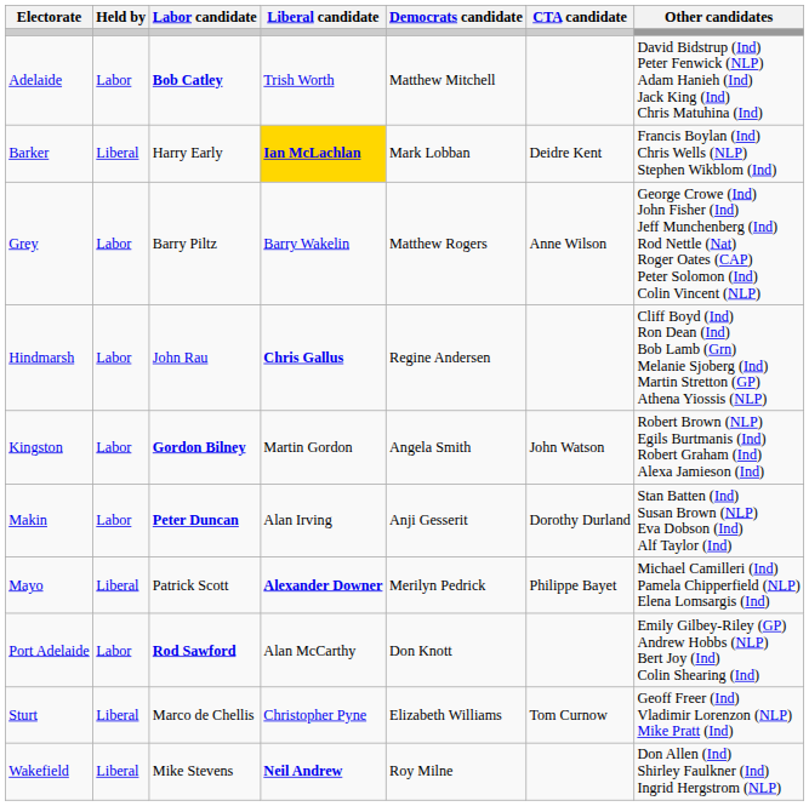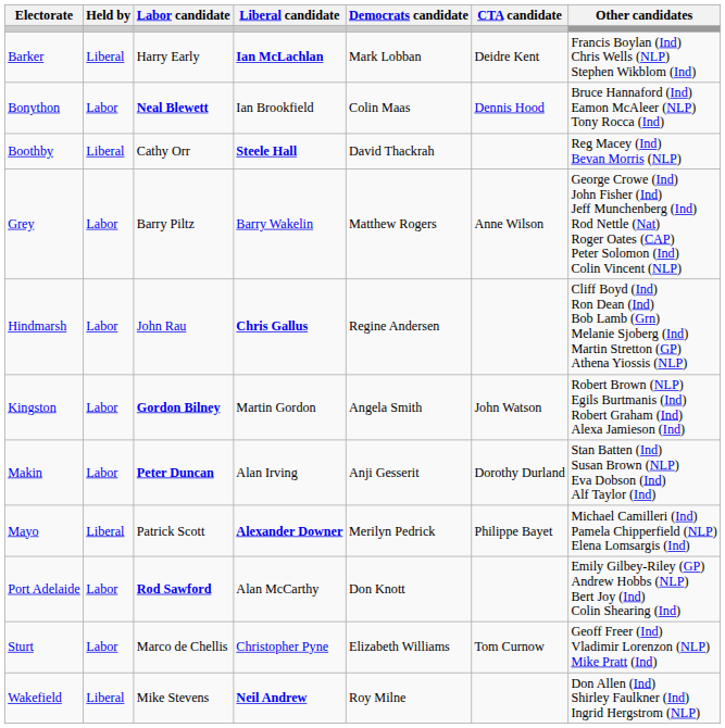- row: Adelaide | Labor | Bob Catley | Trish Worth | Matthew Mitchell | David Bidstrup (Ind) Peter Fenwick (NLP) Adam Hanieh (Ind) Jack King (Ind) Chris Matuhina (Ind)
Barker | Liberal candidate: gold background -> no background
+ row: Bonython | Labor | Neal Blewett | Ian Brookfield | Colin Maas | Dennis Hood | Bruce Hannaford (Ind) Eamon McAleer (NLP) Tony Rocca (Ind)
+ row: Boothby | Liberal | Cathy Orr | Steele Hall | David Thackrah | Reg Macey (Ind) Bevan Morris (NLP)
Sturt | Held by: Liberal -> Labor
